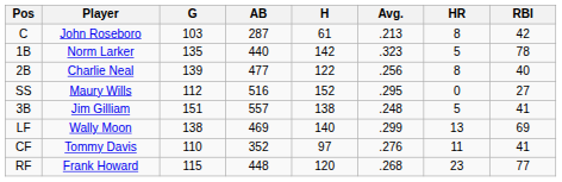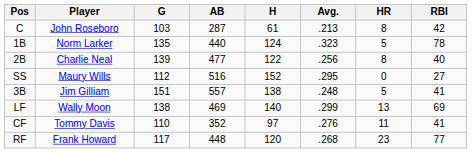1B | H: 142 -> 124
RF | G: 115 -> 117
